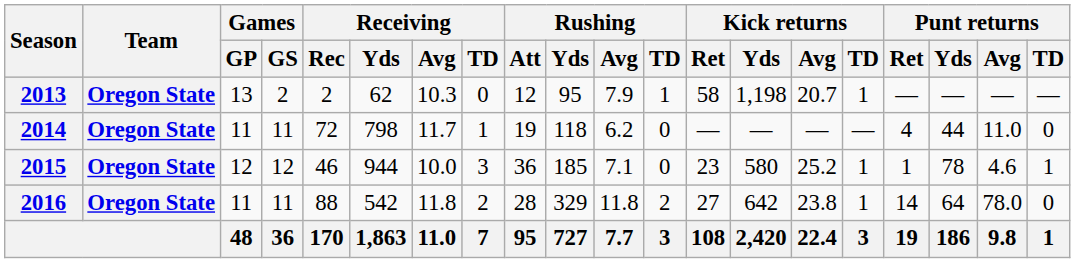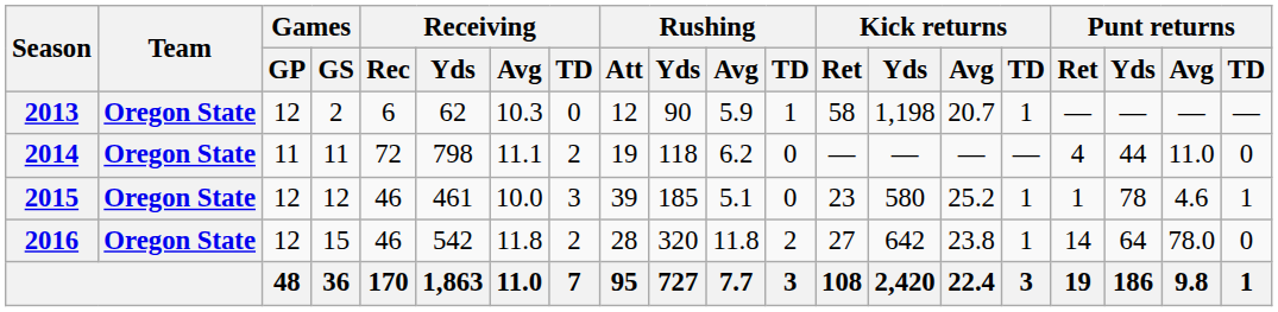2013 | Games / GP: 13 -> 12
2013 | Receiving / Rec: 2 -> 6
2013 | Rushing / Yds: 95 -> 90
2013 | Rushing / Avg: 7.9 -> 5.9
2014 | Receiving / Avg: 11.7 -> 11.1
2014 | Receiving / TD: 1 -> 2
2015 | Receiving / Yds: 944 -> 461
2015 | Rushing / Att: 36 -> 39
2015 | Rushing / Avg: 7.1 -> 5.1
2016 | Games / GP: 11 -> 12
2016 | Games / GS: 11 -> 15
2016 | Receiving / Rec: 88 -> 46
2016 | Rushing / Yds: 329 -> 320
